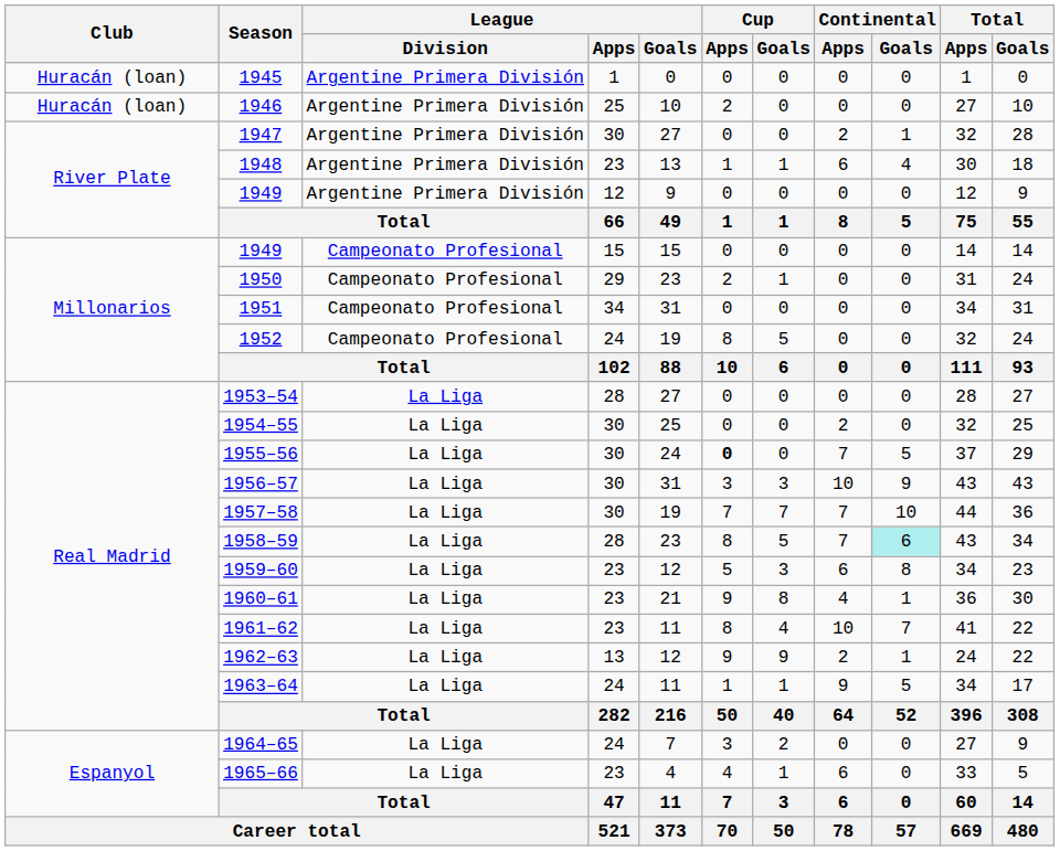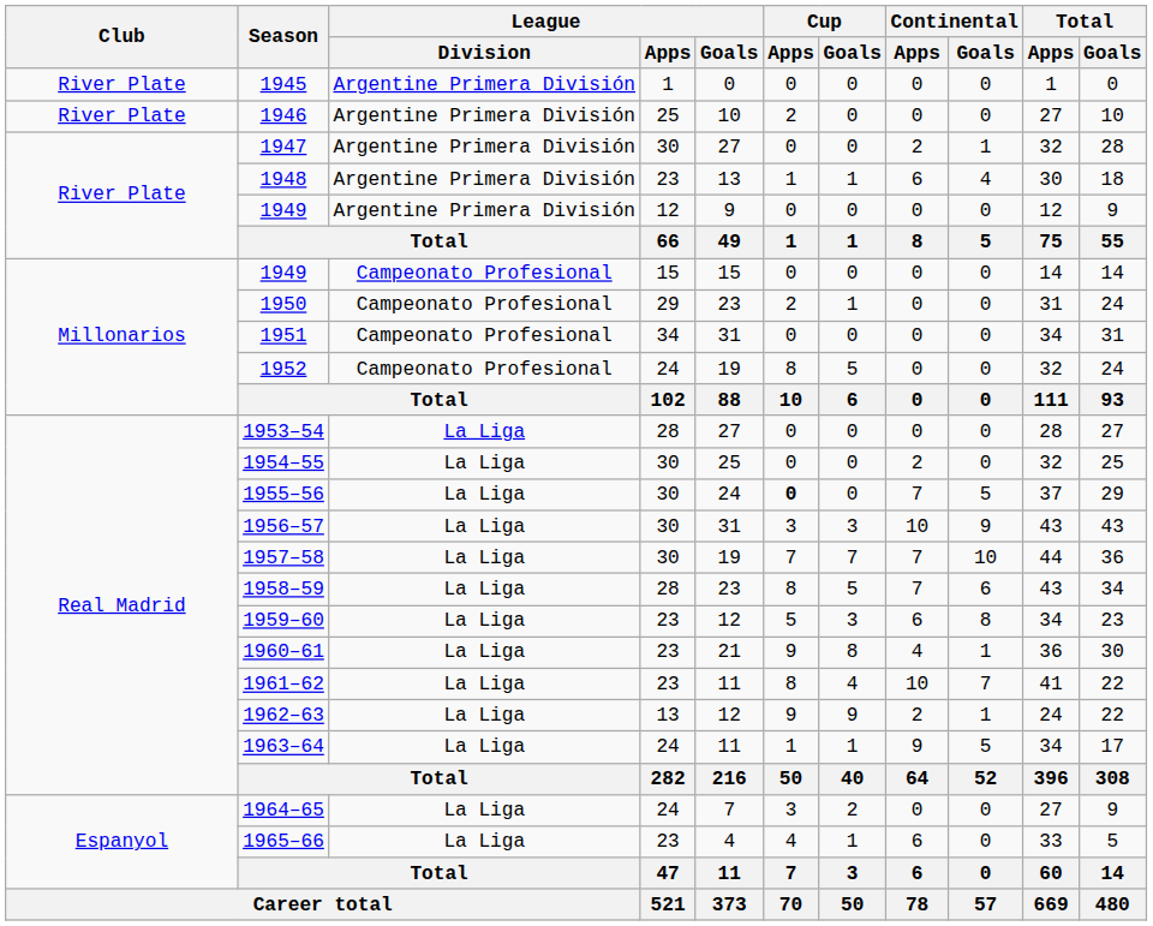1945 | Club: Huracán (loan) -> River Plate
1946 | Club: Huracán (loan) -> River Plate
1958–59 | Continental / Goals: paleturquoise background -> no background
